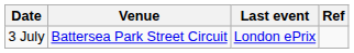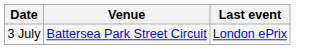- column: Ref
